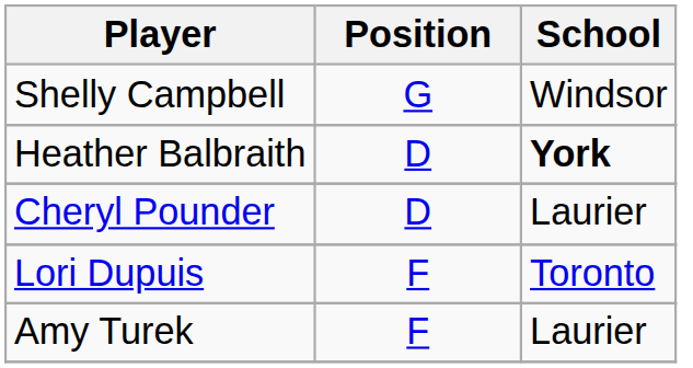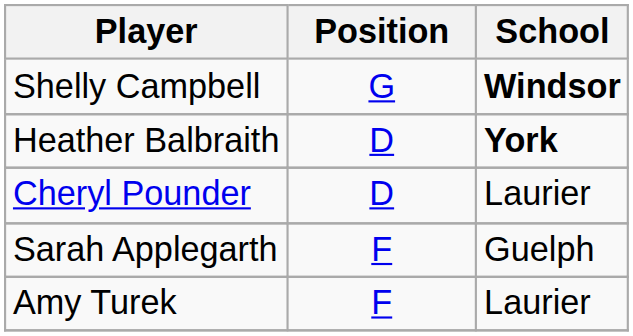Shelly Campbell | School: normal -> bold
+ row: Sarah Applegarth | F | Guelph
- row: Lori Dupuis | F | Toronto
